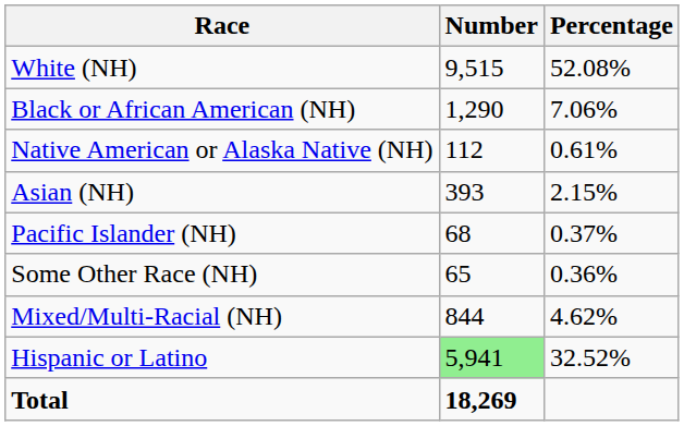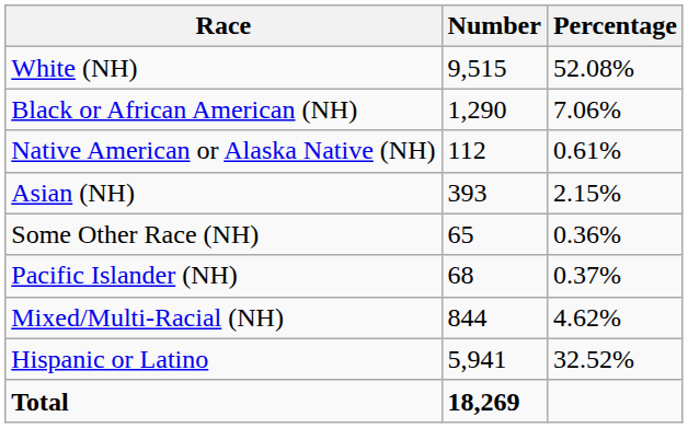rows swapped: Pacific Islander (NH) <-> Some Other Race (NH)
Hispanic or Latino | Number: lightgreen background -> no background
